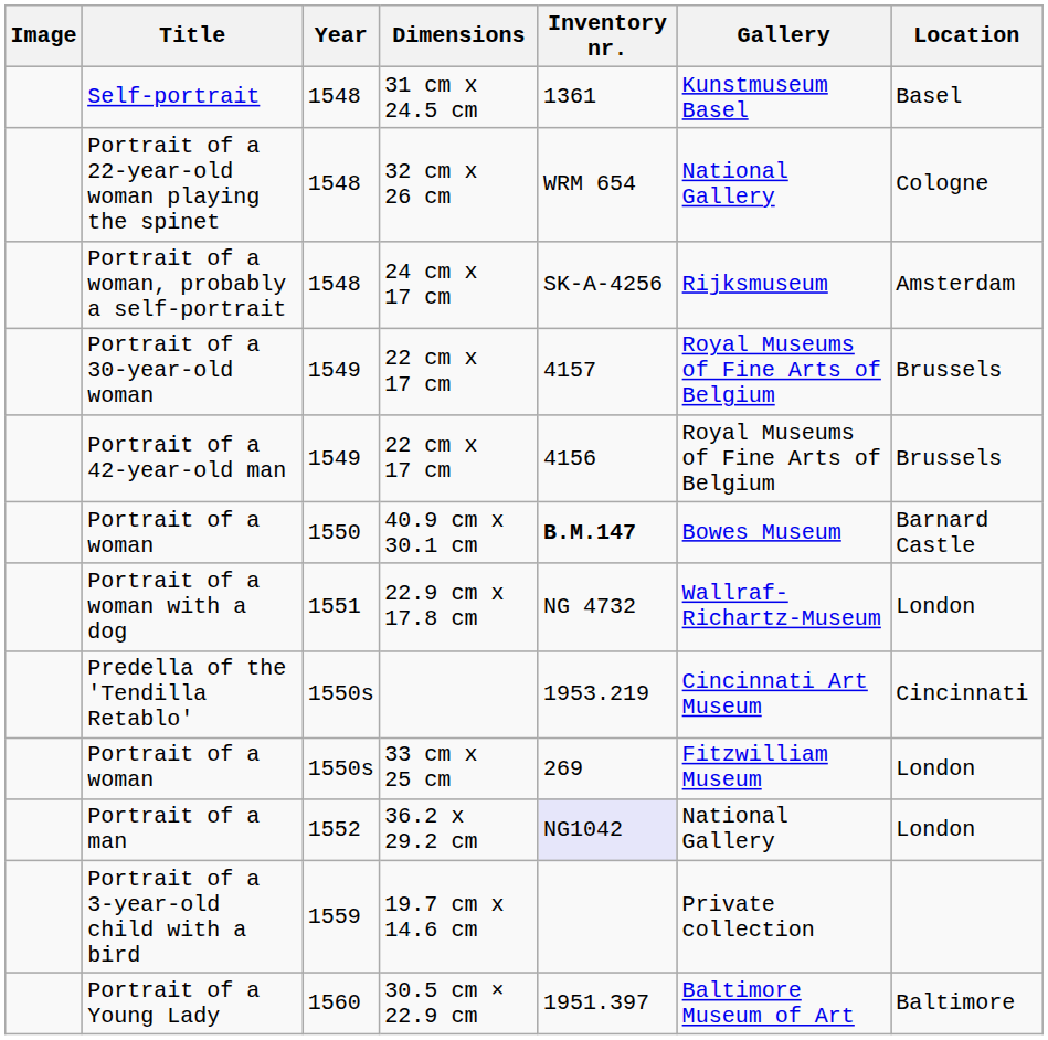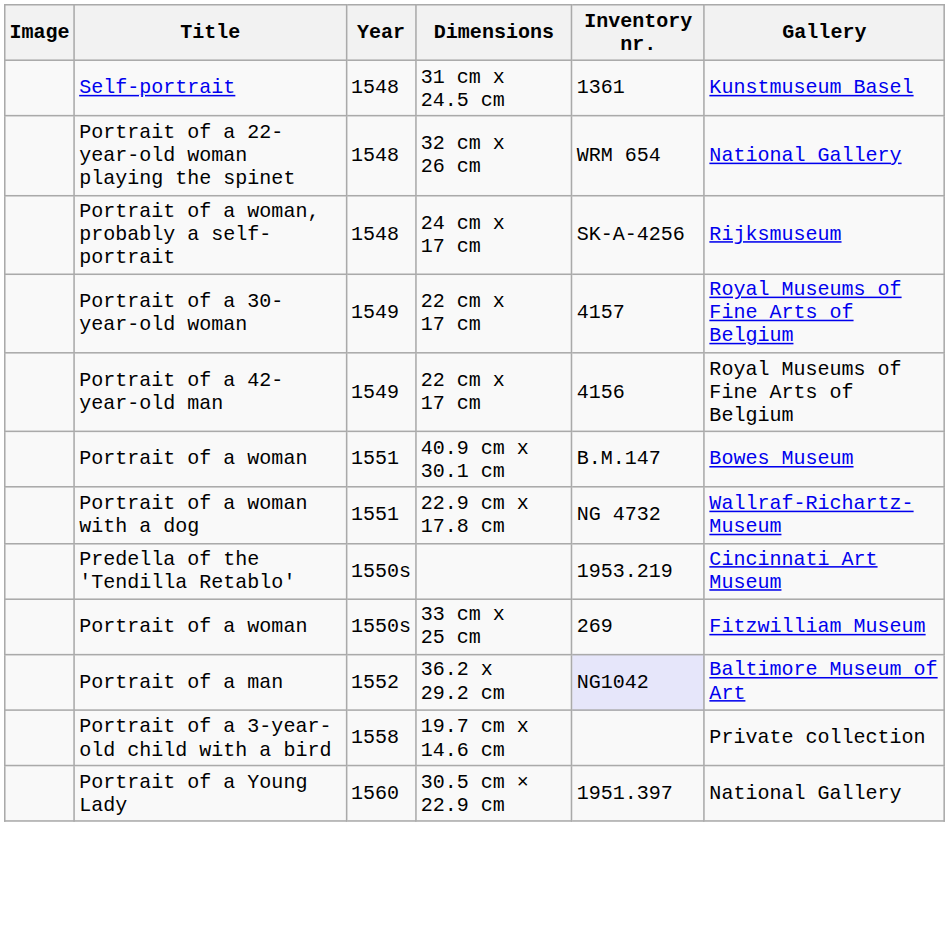- column: Location | Basel | Cologne | Amsterdam | Brussels | Brussels | Barnard Castle | London | Cincinnati | London | London | Baltimore
Portrait of a woman / 40.9 cm x 30.1 cm | Year: 1550 -> 1551
Portrait of a woman / 40.9 cm x 30.1 cm | Inventory nr.: bold -> normal
Portrait of a man | Gallery: National Gallery -> Baltimore Museum of Art
Portrait of a 3-year-old child with a bird | Year: 1559 -> 1558
Portrait of a Young Lady | Gallery: Baltimore Museum of Art -> National Gallery
